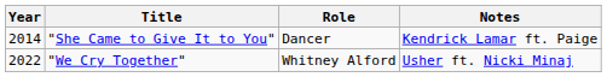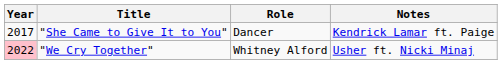"She Came to Give It to You" | Year: 2014 -> 2017
"We Cry Together" | Year: no background -> pink background
